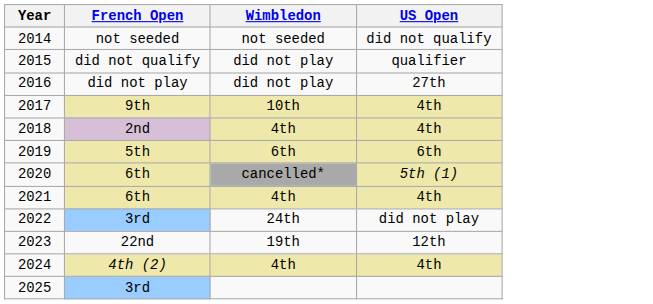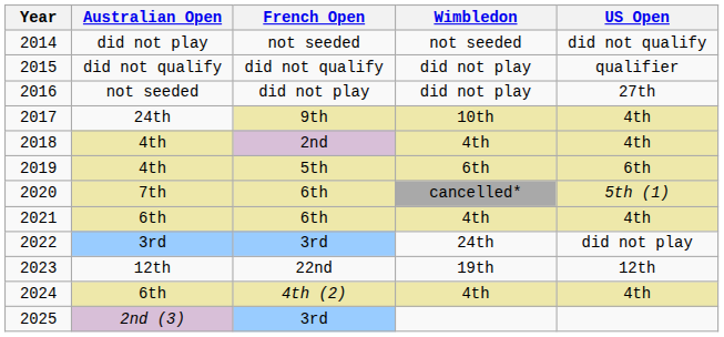+ column: Australian Open | did not play | did not qualify | not seeded | 24th | 4th | 4th | 7th | 6th | 3rd | 12th | 6th | 2nd (3)
